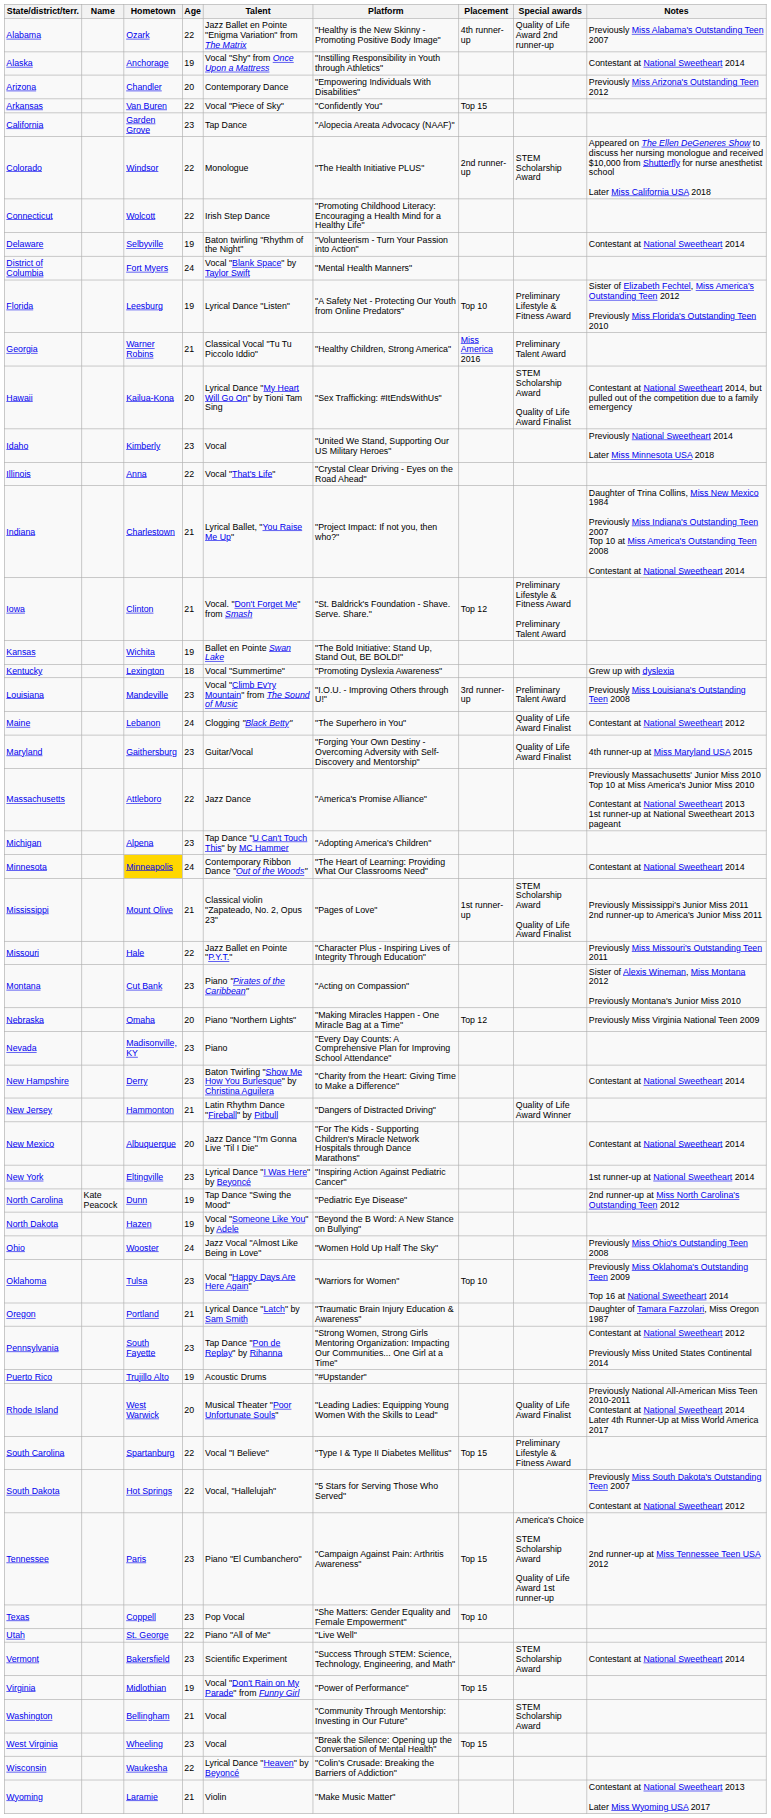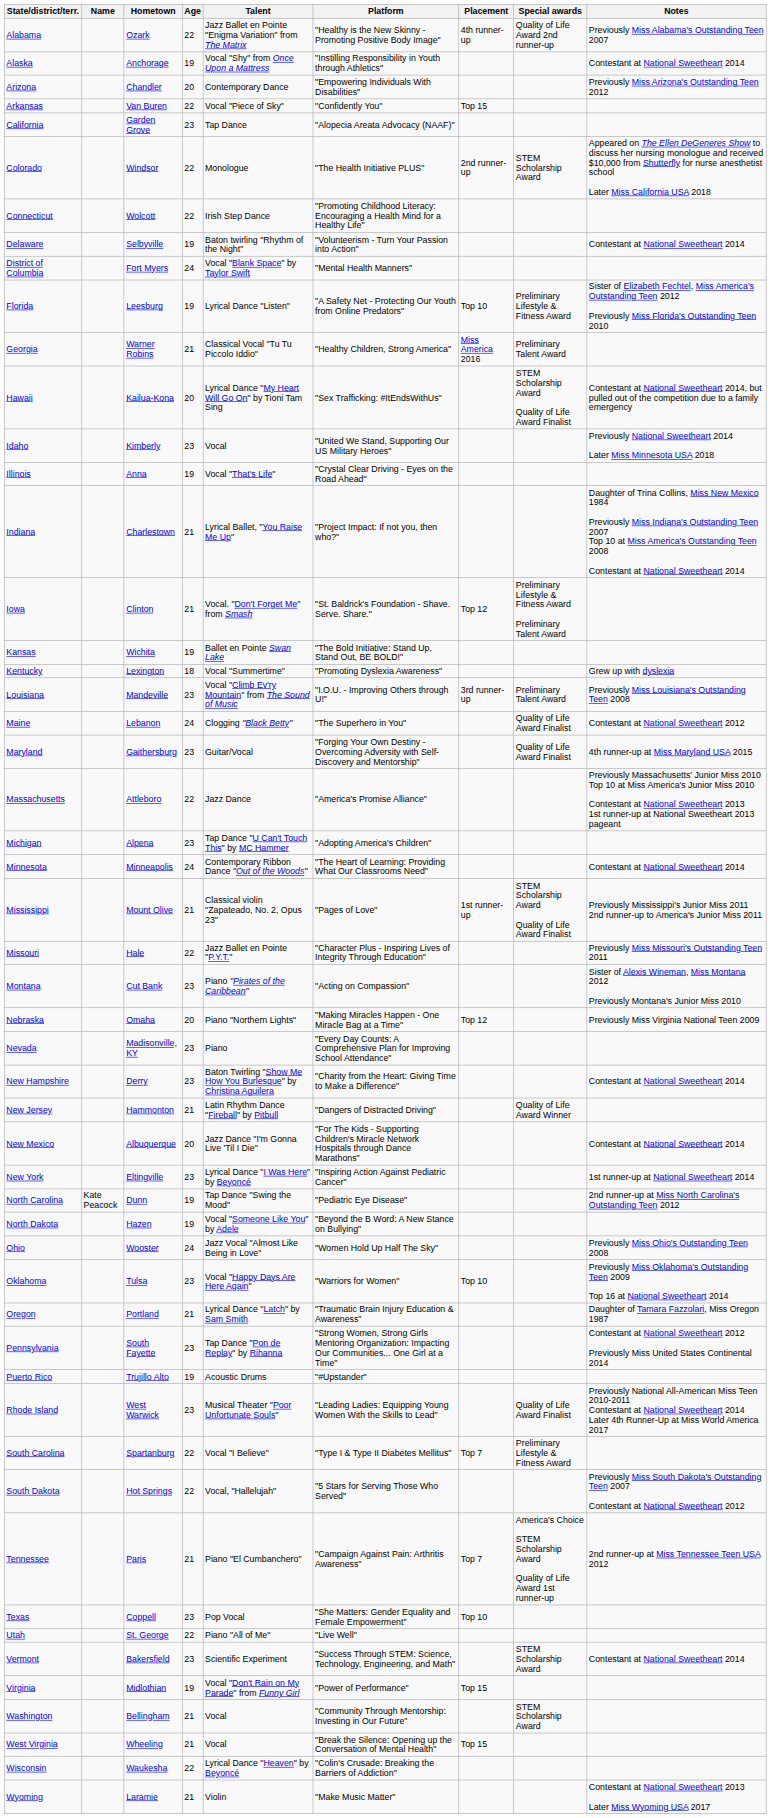Illinois | Age: 22 -> 19
Minnesota | Hometown: gold background -> no background
Rhode Island | Age: 20 -> 23
South Carolina | Placement: Top 15 -> Top 7
Tennessee | Age: 23 -> 21
Tennessee | Placement: Top 15 -> Top 7
West Virginia | Age: 23 -> 21
